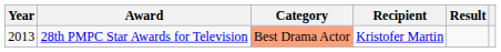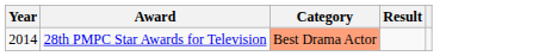- column: Recipient | Kristofer Martin
28th PMPC Star Awards for Television | Year: 2013 -> 2014
